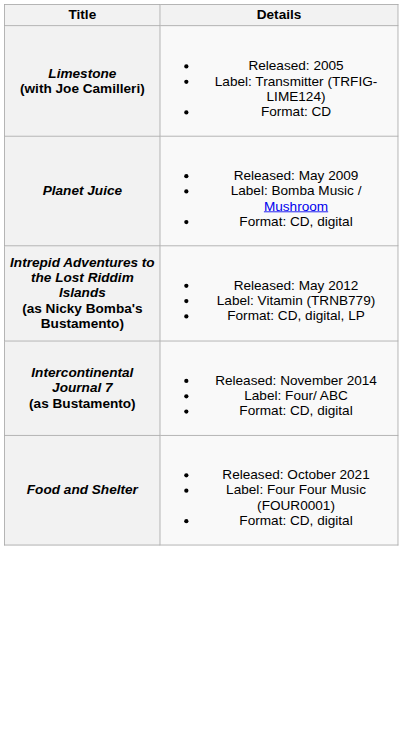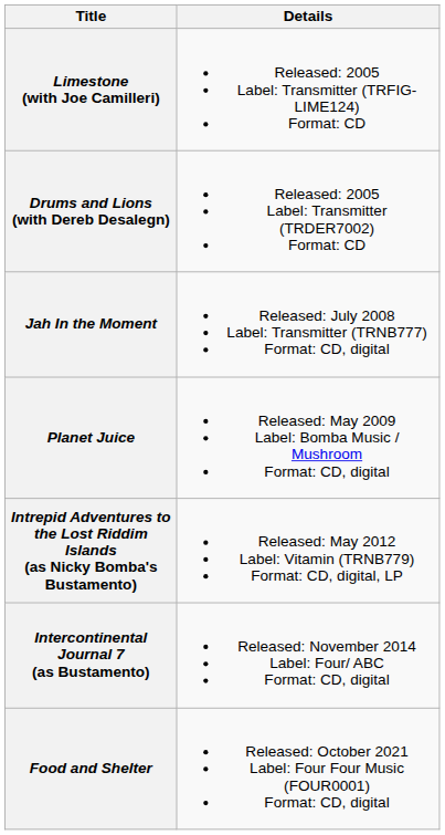+ row: Drums and Lions (with Dereb Desalegn) | Released: 2005 Label: Transmitter (TRDER7002) Format: CD
+ row: Jah In the Moment | Released: July 2008 Label: Transmitter (TRNB777) Format: CD, digital
